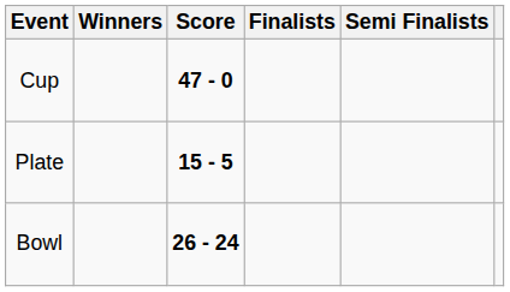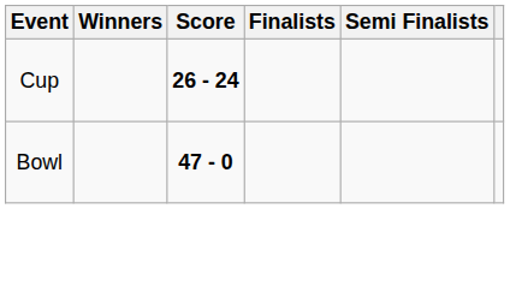Cup | Score: 47 - 0 -> 26 - 24
- row: Plate | 15 - 5
Bowl | Score: 26 - 24 -> 47 - 0
